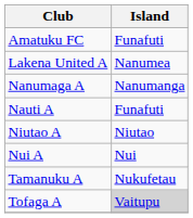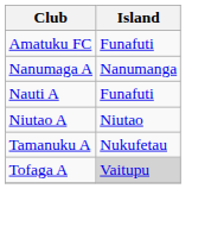- row: Lakena United A | Nanumea
- row: Nui A | Nui
